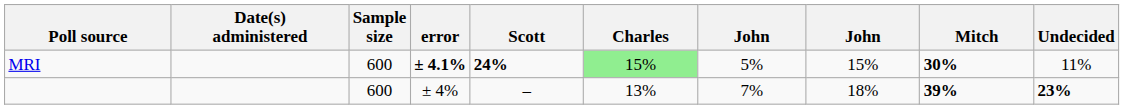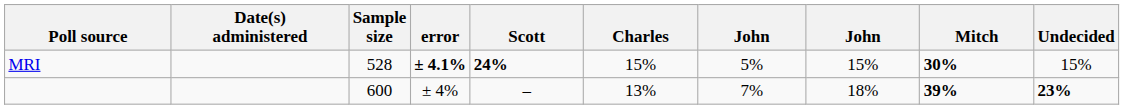MRI | Sample size: 600 -> 528
MRI | Charles: lightgreen background -> no background
MRI | Undecided: 11% -> 15%
